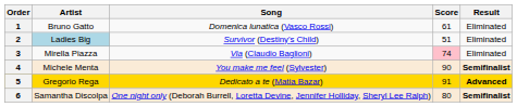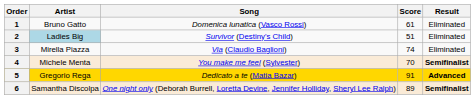3 | Score: pink background -> no background
4 | Score: 90 -> 70
6 | Score: 80 -> 89
